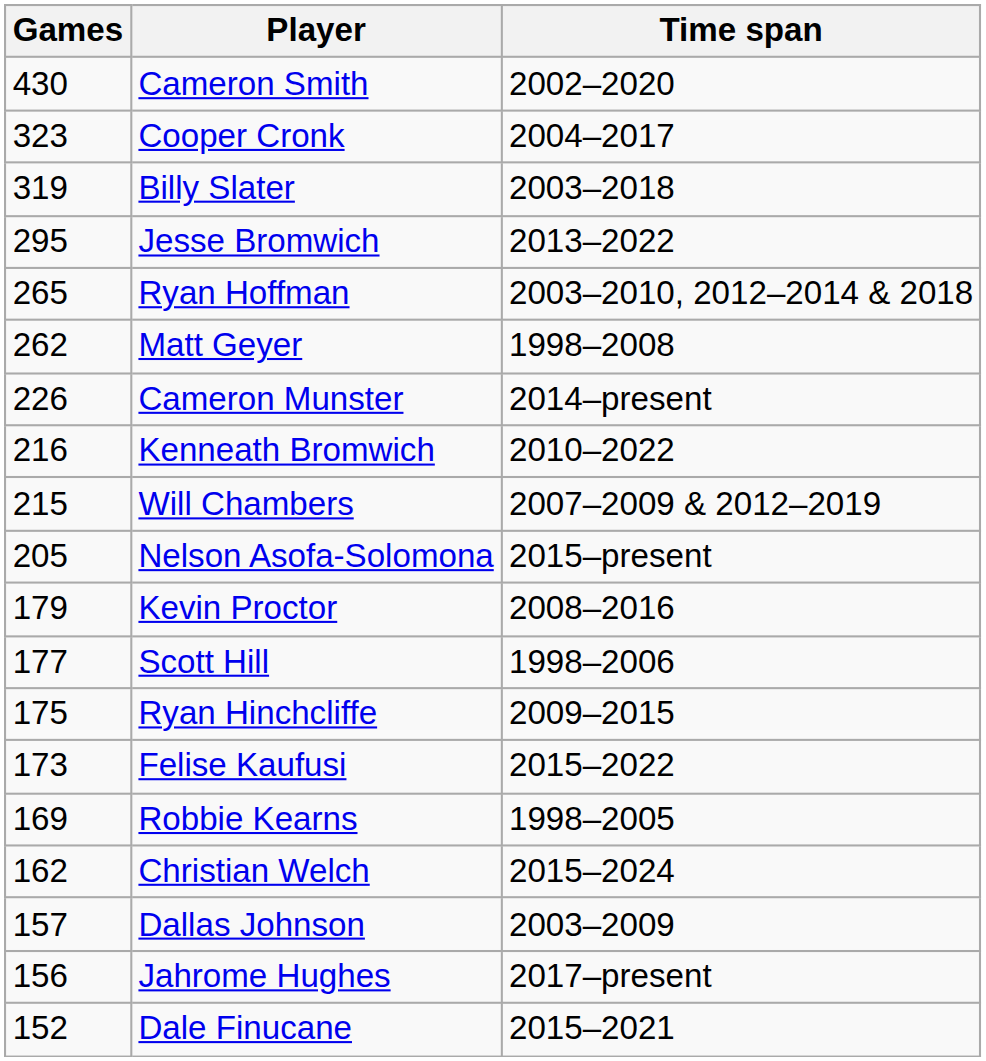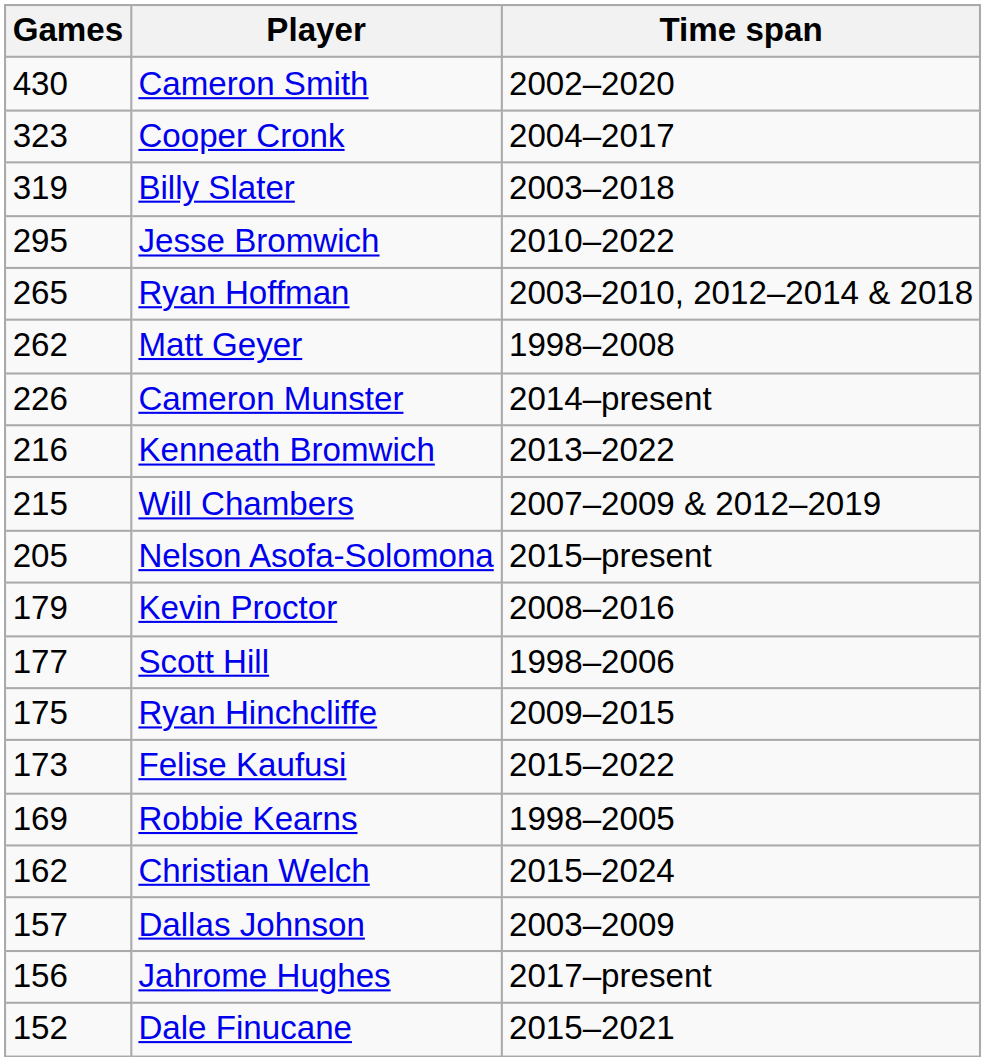Jesse Bromwich | Time span: 2013–2022 -> 2010–2022
Kenneath Bromwich | Time span: 2010–2022 -> 2013–2022
